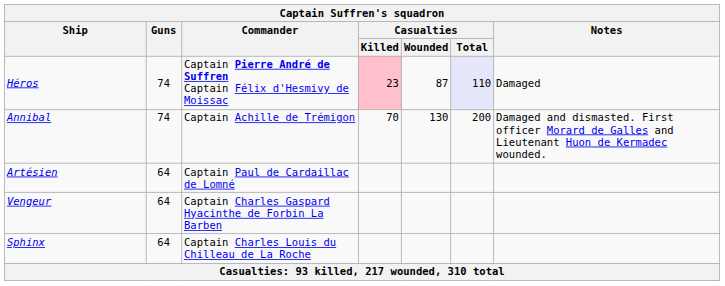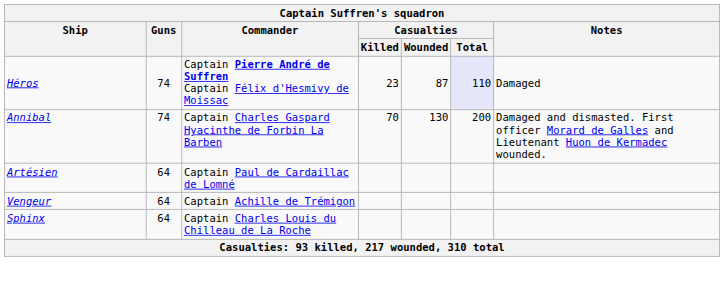Héros | Captain Suffren's squadron / Casualties / Killed: pink background -> no background
Annibal | Captain Suffren's squadron / Commander: Captain Achille de Trémigon -> Captain Charles Gaspard Hyacinthe de Forbin La Barben
Vengeur | Captain Suffren's squadron / Commander: Captain Charles Gaspard Hyacinthe de Forbin La Barben -> Captain Achille de Trémigon
